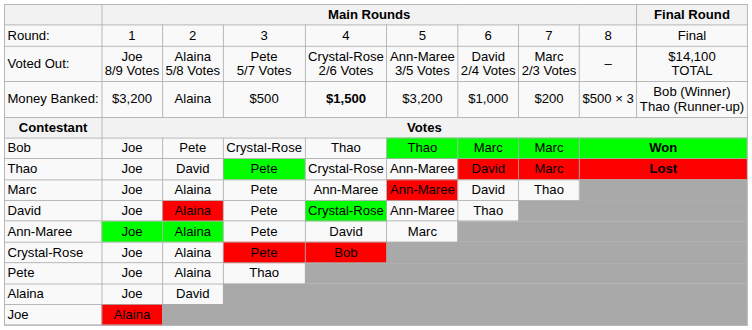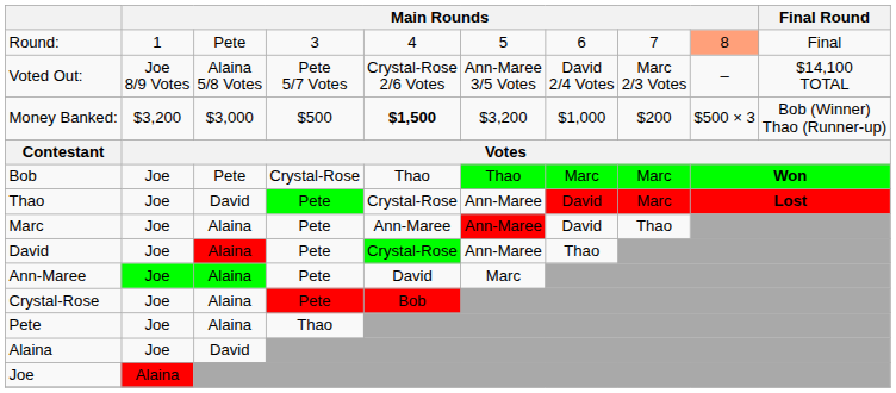Round: | column 3: 2 -> Pete
Round: | column 9: no background -> lightsalmon background
Money Banked: | column 3: Alaina -> $3,000
